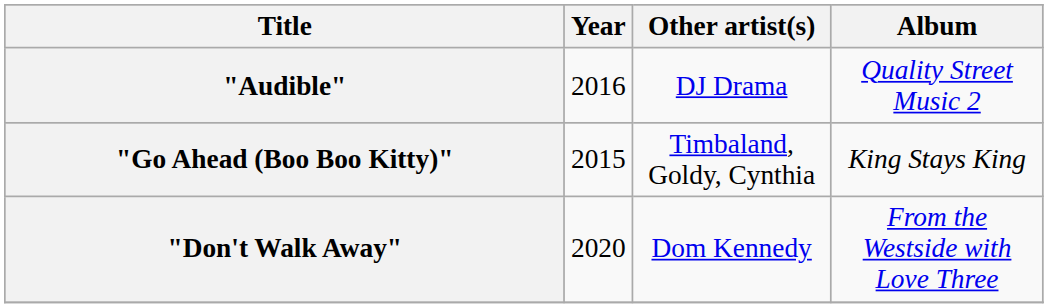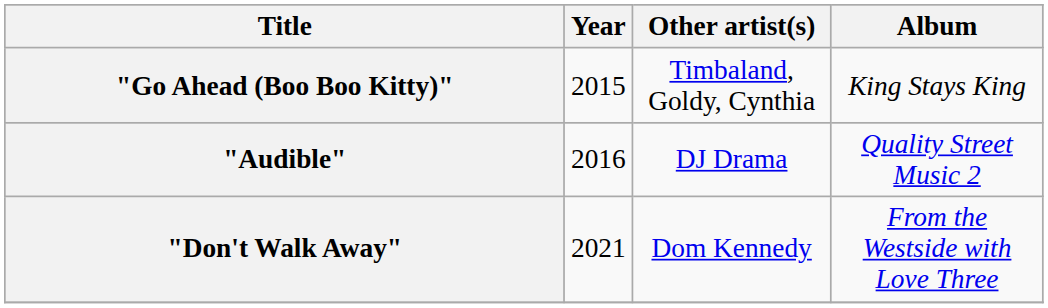rows swapped: "Go Ahead (Boo Boo Kitty)" <-> "Audible"
"Don't Walk Away" | Year: 2020 -> 2021
